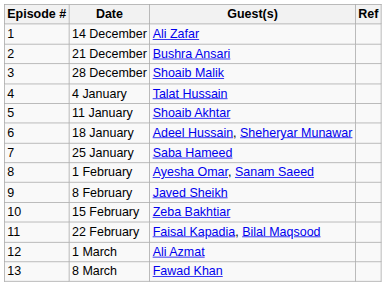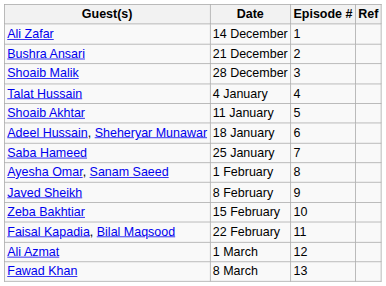columns swapped: Episode # <-> Guest(s)
